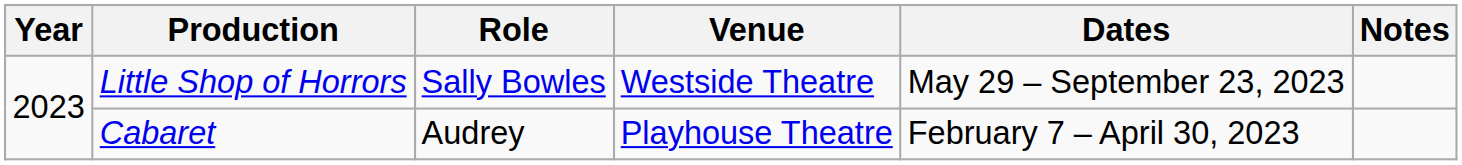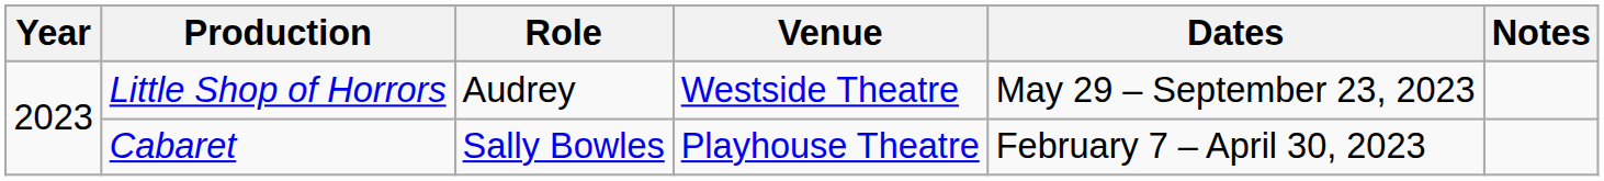Little Shop of Horrors | Role: Sally Bowles -> Audrey
Cabaret | Role: Audrey -> Sally Bowles
